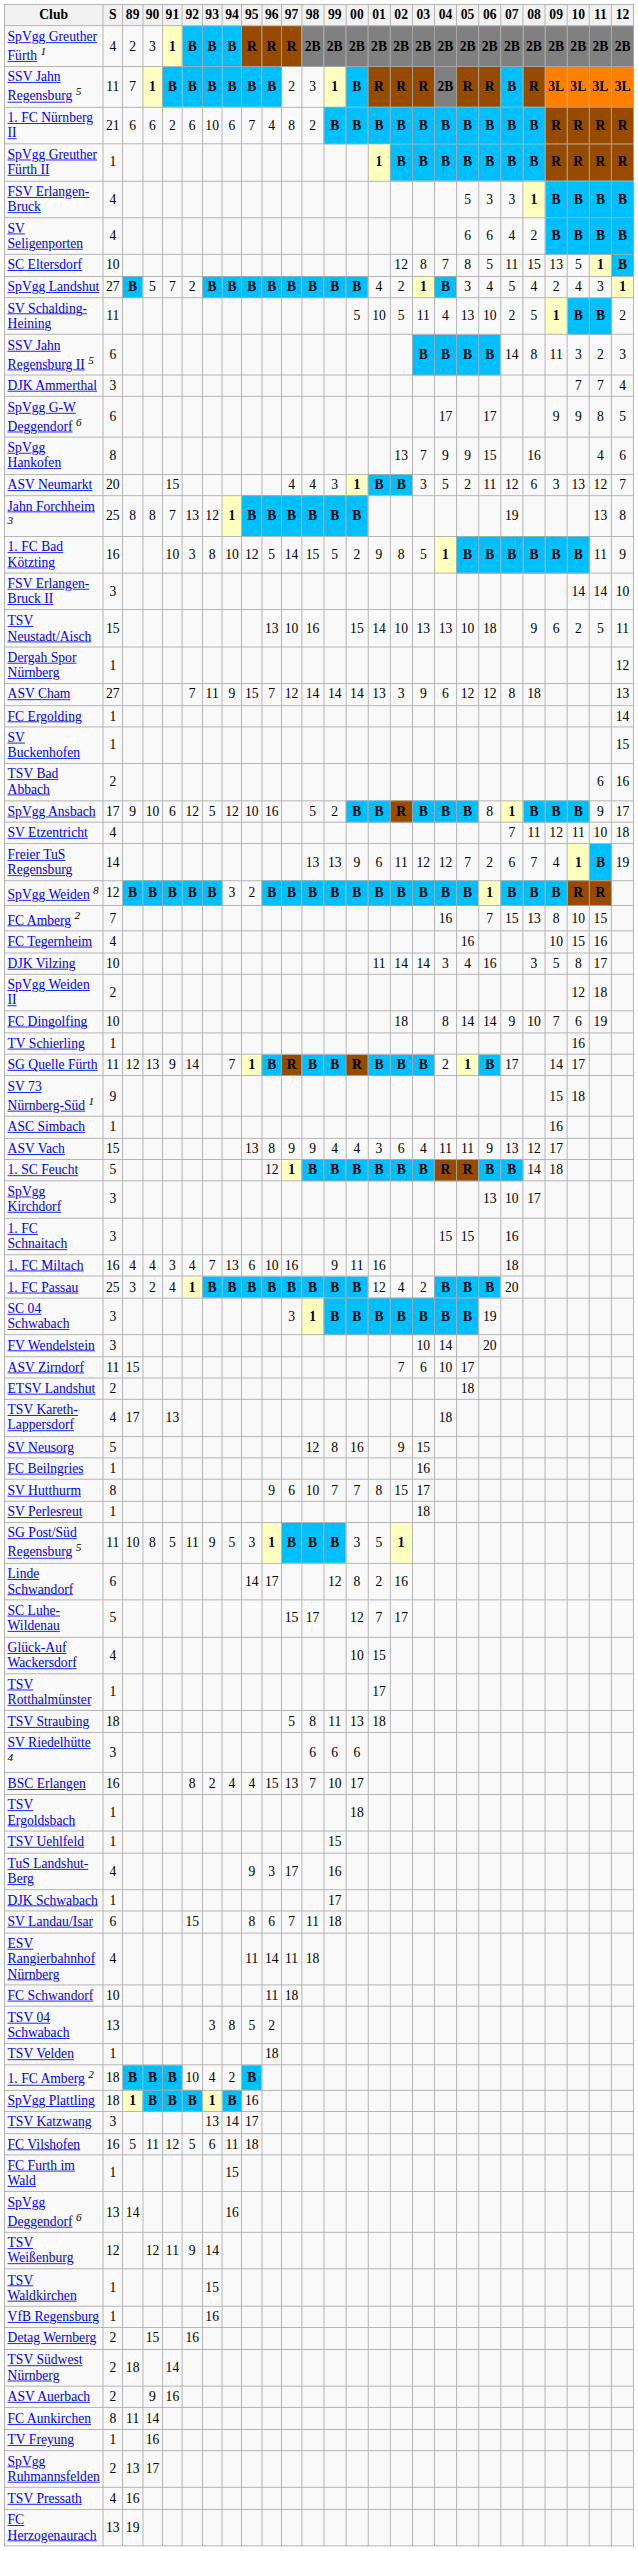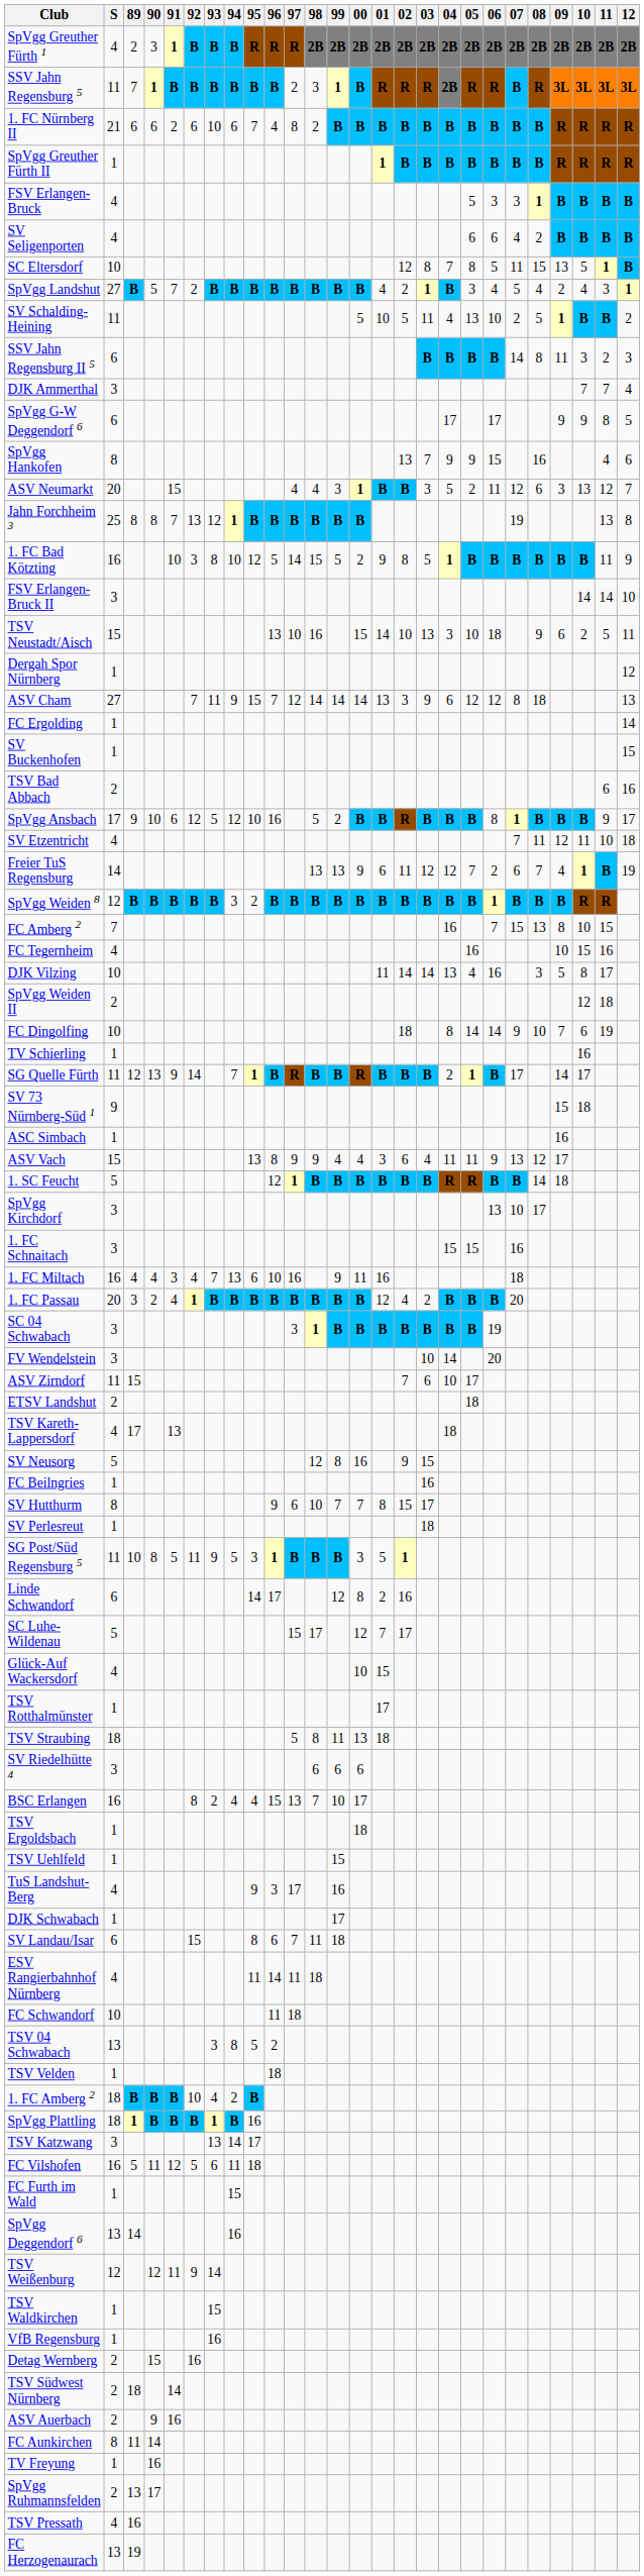TSV Neustadt/Aisch | 04: 13 -> 3
DJK Vilzing | 04: 3 -> 13
1. FC Passau | S: 25 -> 20
